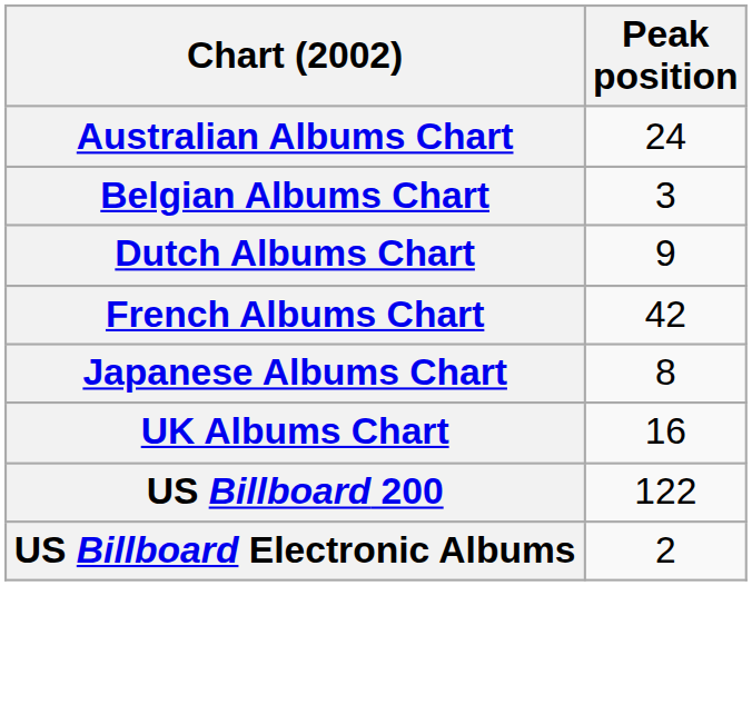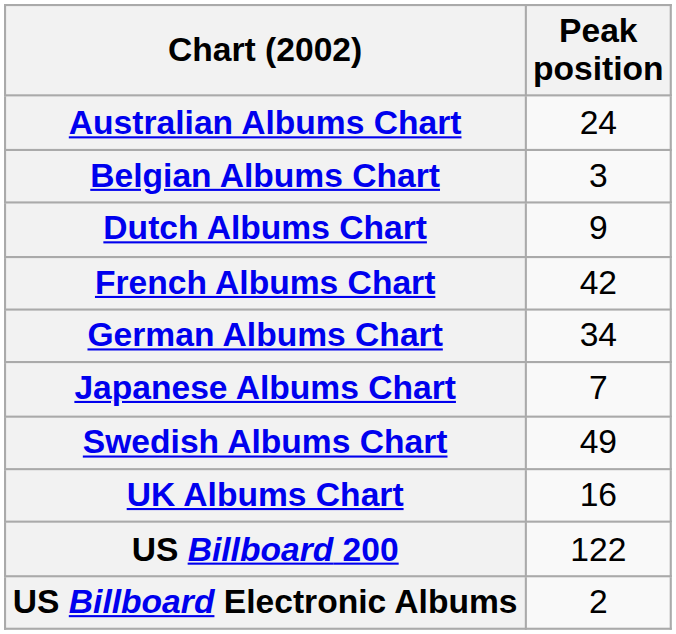+ row: German Albums Chart | 34
Japanese Albums Chart | Peak position: 8 -> 7
+ row: Swedish Albums Chart | 49
